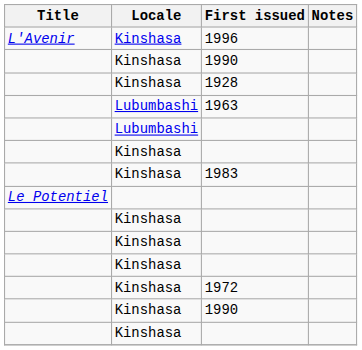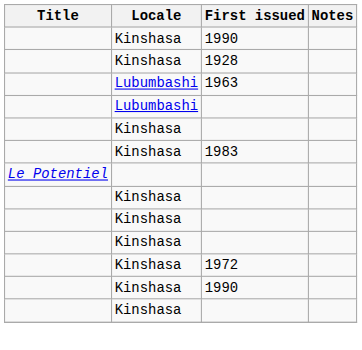- row: L'Avenir | Kinshasa | 1996
